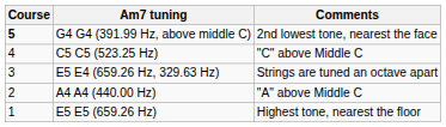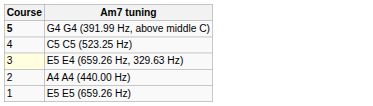- column: Comments | 2nd lowest tone, nearest the face | "C" above Middle C | Strings are tuned an octave apart | "A" above Middle C | Highest tone, nearest the floor
E5 E4 (659.26 Hz, 329.63 Hz) | Course: no background -> lightyellow background
